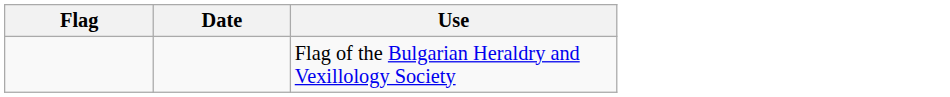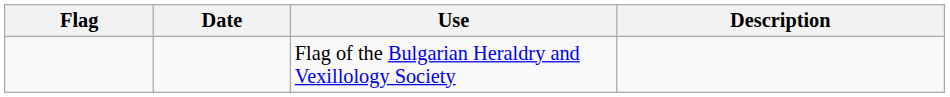+ column: Description
